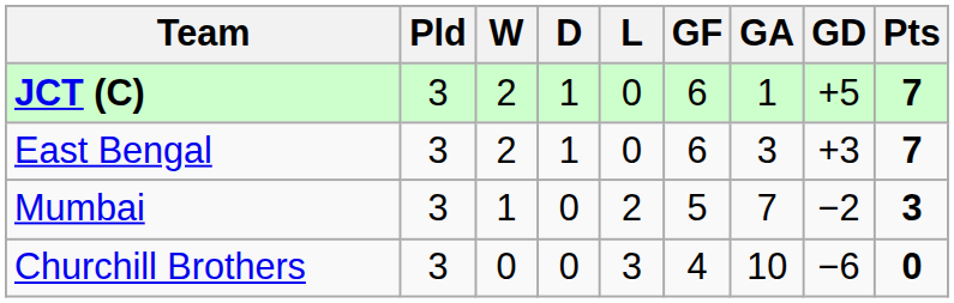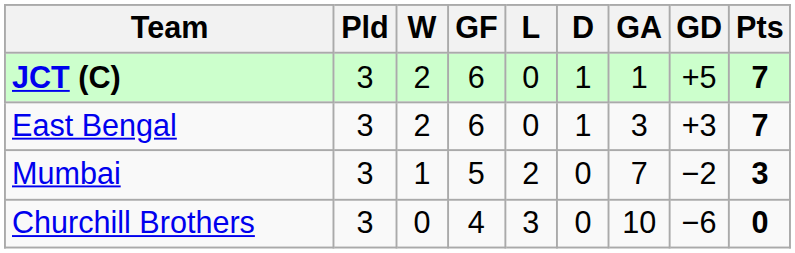columns swapped: D <-> GF
